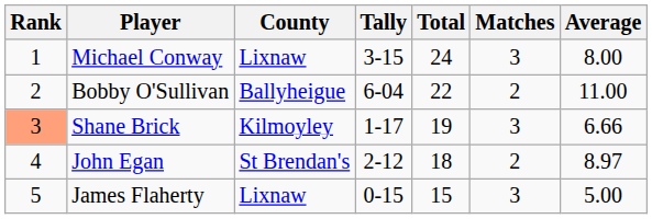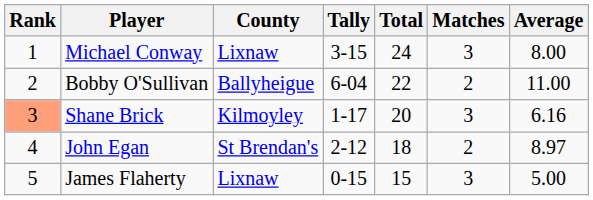Shane Brick | Total: 19 -> 20
Shane Brick | Average: 6.66 -> 6.16
